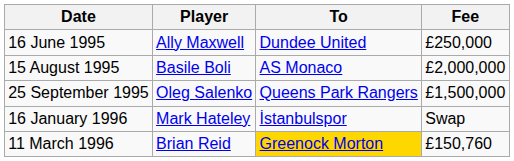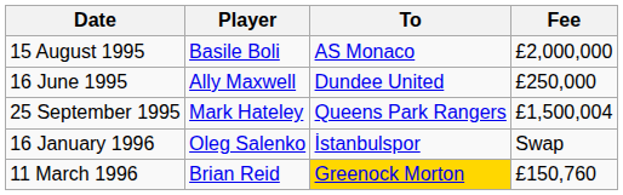rows swapped: 16 June 1995 <-> 15 August 1995
25 September 1995 | Player: Oleg Salenko -> Mark Hateley
25 September 1995 | Fee: £1,500,000 -> £1,500,004
16 January 1996 | Player: Mark Hateley -> Oleg Salenko
